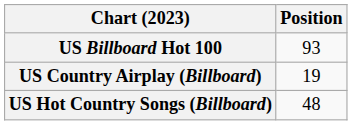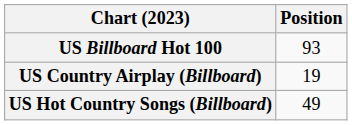US Hot Country Songs (Billboard) | Position: 48 -> 49
